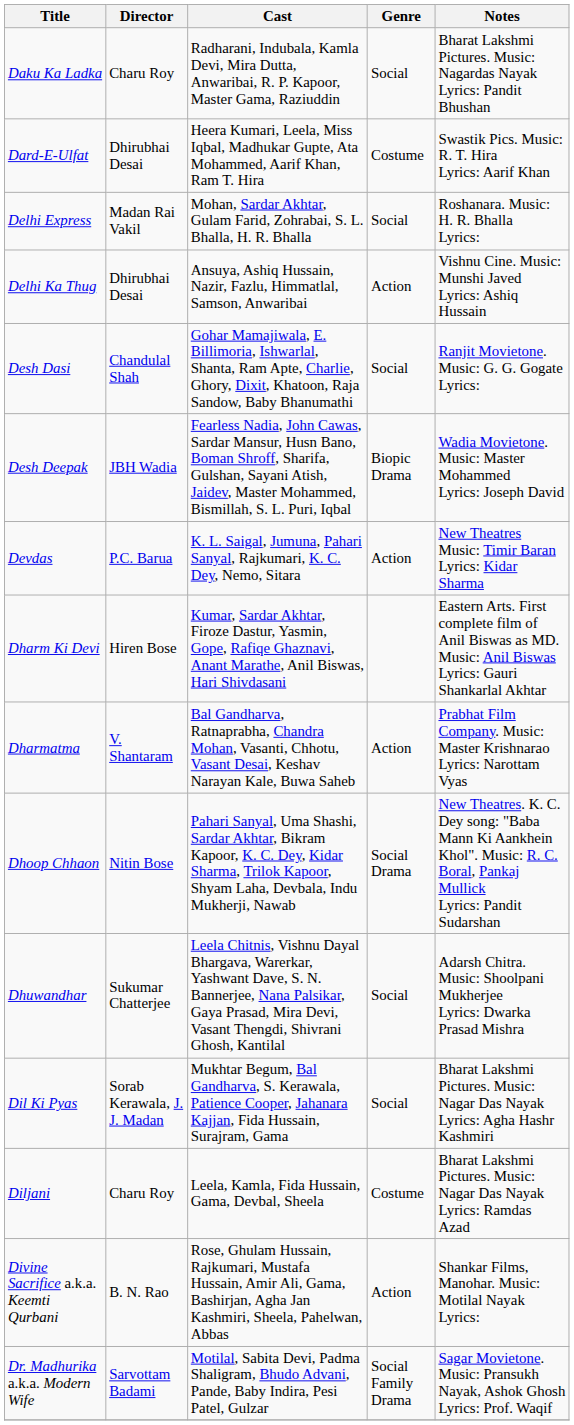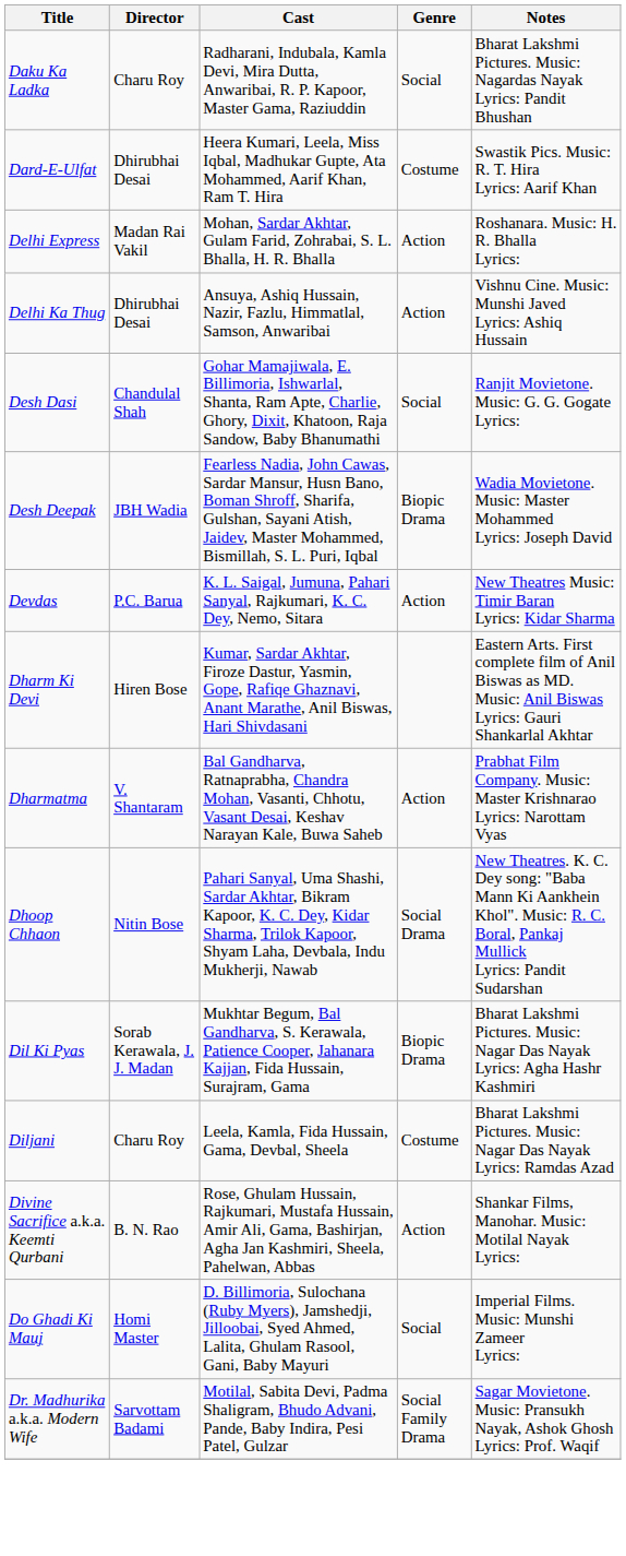Delhi Express | Genre: Social -> Action
- row: Dhuwandhar | Sukumar Chatterjee | Leela Chitnis, Vishnu Dayal Bhargava, Warerkar, Yashwant Dave, S. N. Bannerjee, Nana Palsikar, Gaya Prasad, Mira Devi, Vasant Thengdi, Shivrani Ghosh, Kantilal | Social | Adarsh Chitra. Music: Shoolpani Mukherjee Lyrics: Dwarka Prasad Mishra
Dil Ki Pyas | Genre: Social -> Biopic Drama
+ row: Do Ghadi Ki Mauj | Homi Master | D. Billimoria, Sulochana (Ruby Myers), Jamshedji, Jilloobai, Syed Ahmed, Lalita, Ghulam Rasool, Gani, Baby Mayuri | Social | Imperial Films. Music: Munshi Zameer Lyrics:
